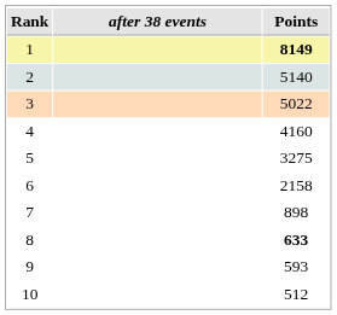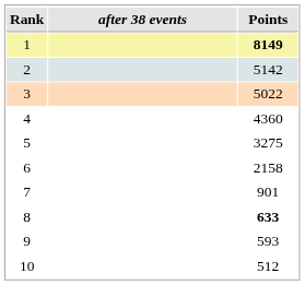2 | Points: 5140 -> 5142
4 | Points: 4160 -> 4360
7 | Points: 898 -> 901
